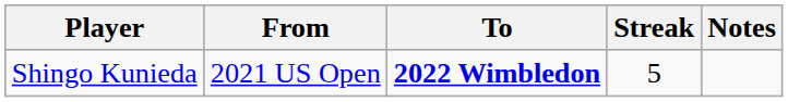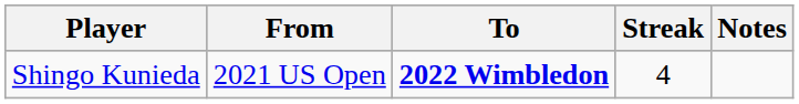Shingo Kunieda | Streak: 5 -> 4
